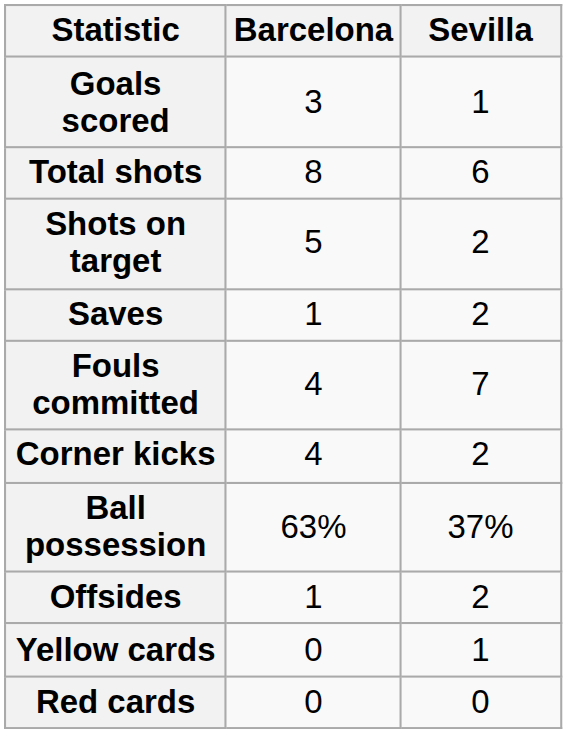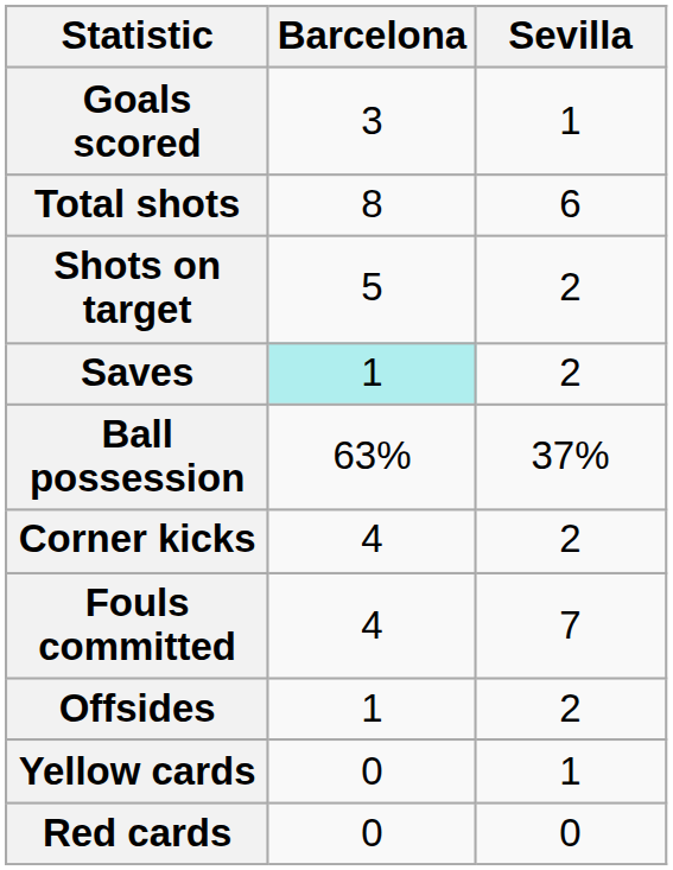Saves | Barcelona: no background -> paleturquoise background
rows swapped: Ball possession <-> Fouls committed
